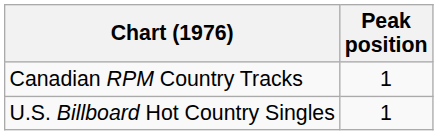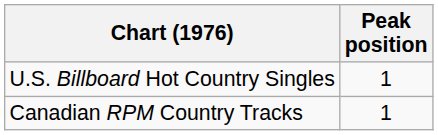rows swapped: U.S. Billboard Hot Country Singles <-> Canadian RPM Country Tracks
